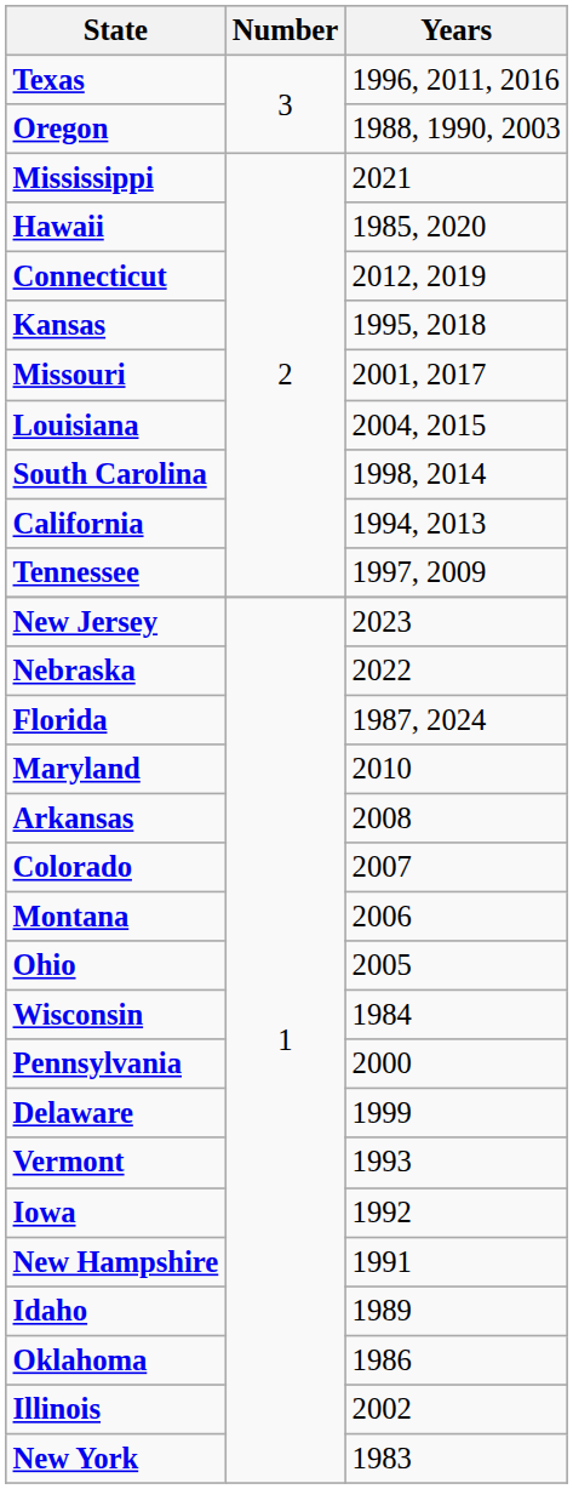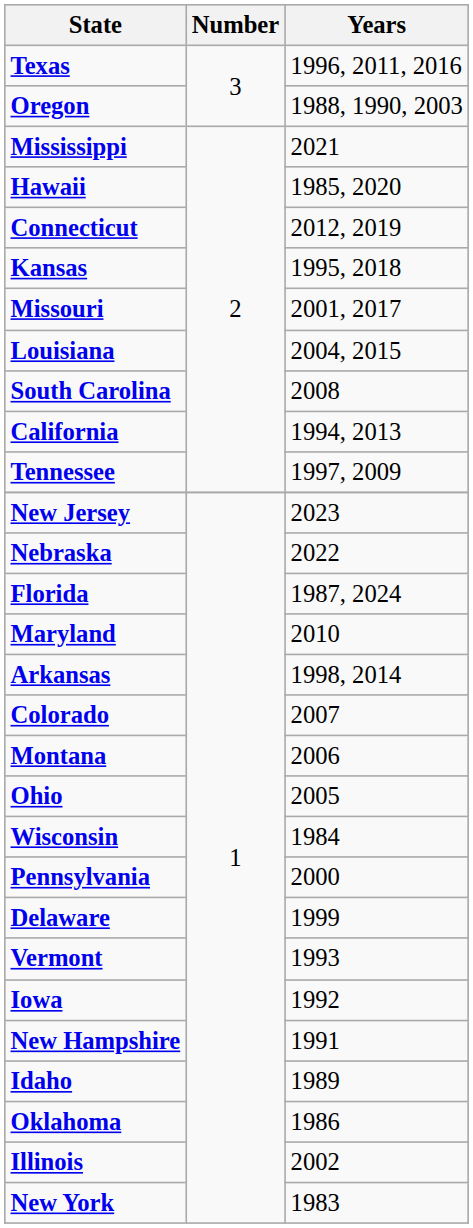South Carolina | Years: 1998, 2014 -> 2008
Arkansas | Years: 2008 -> 1998, 2014
